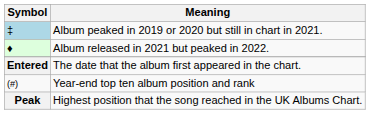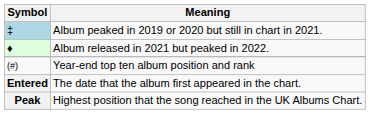rows swapped: Year-end top ten album position and rank <-> The date that the album first appeared in the chart.
